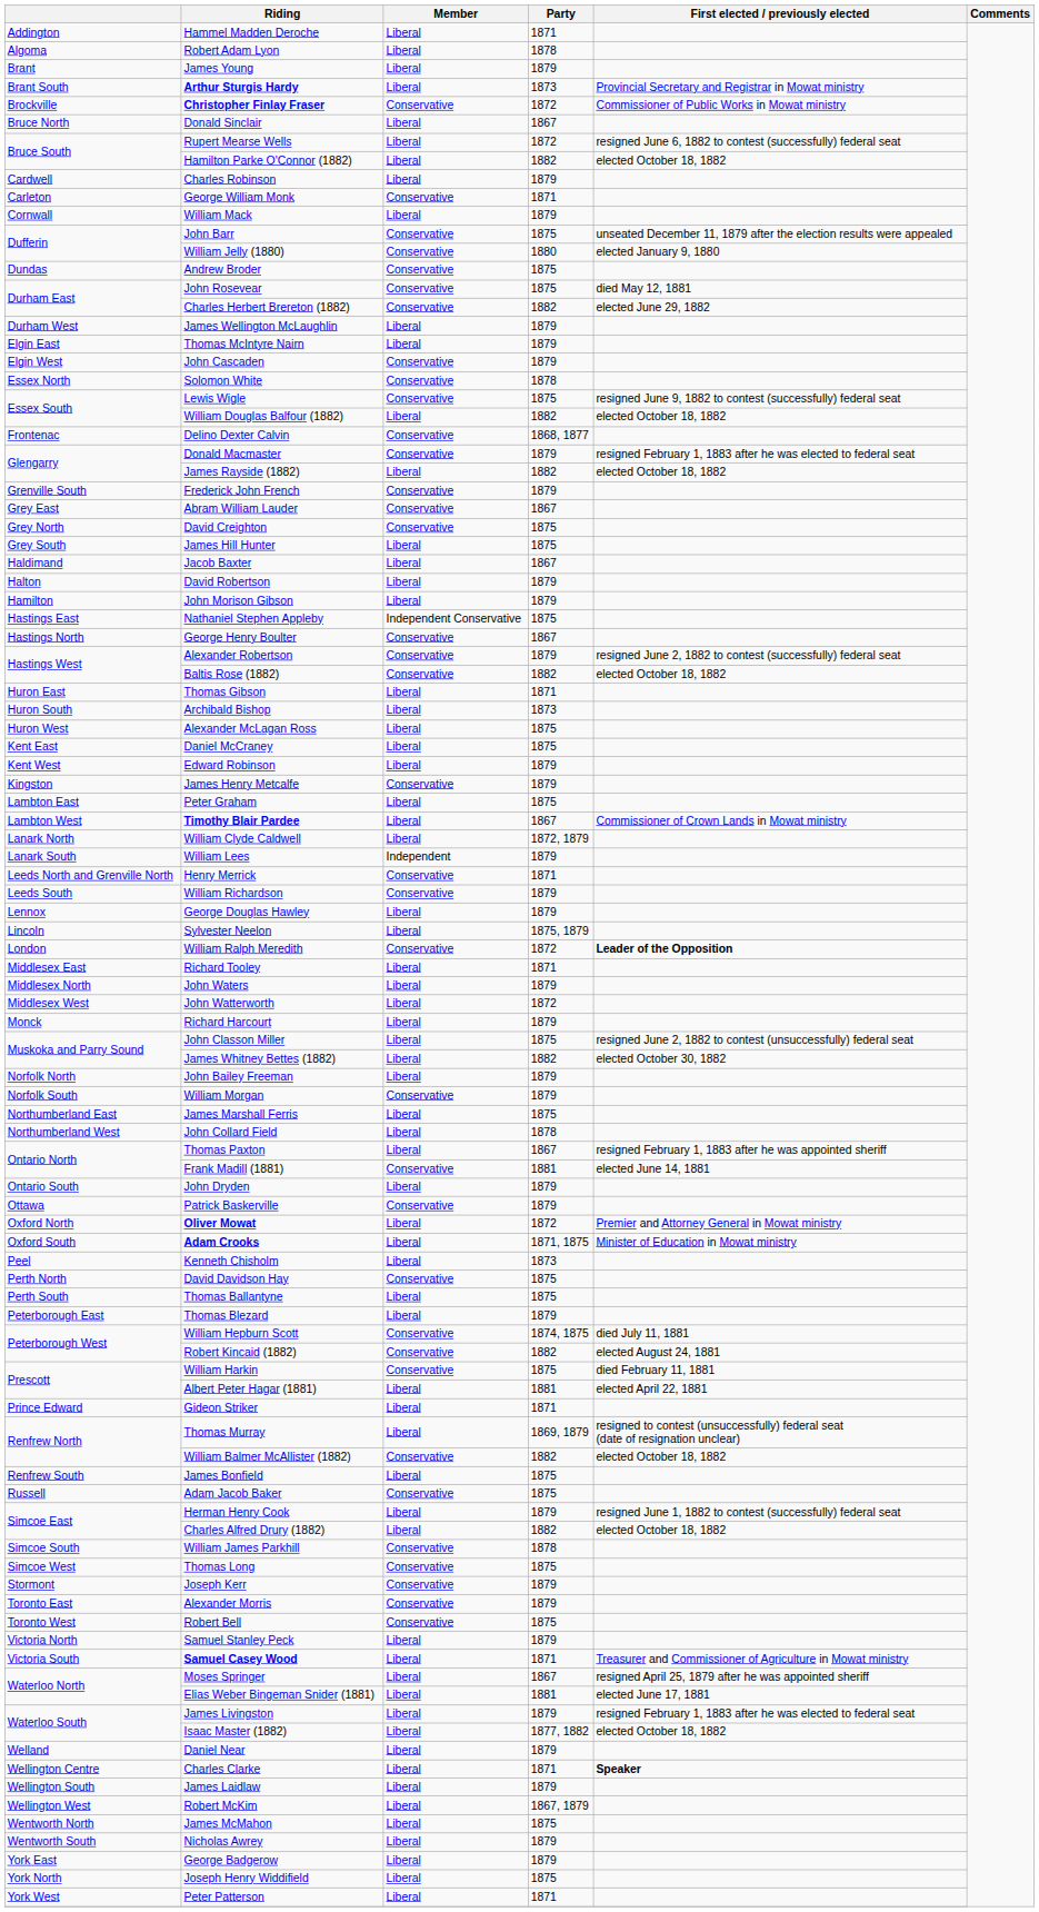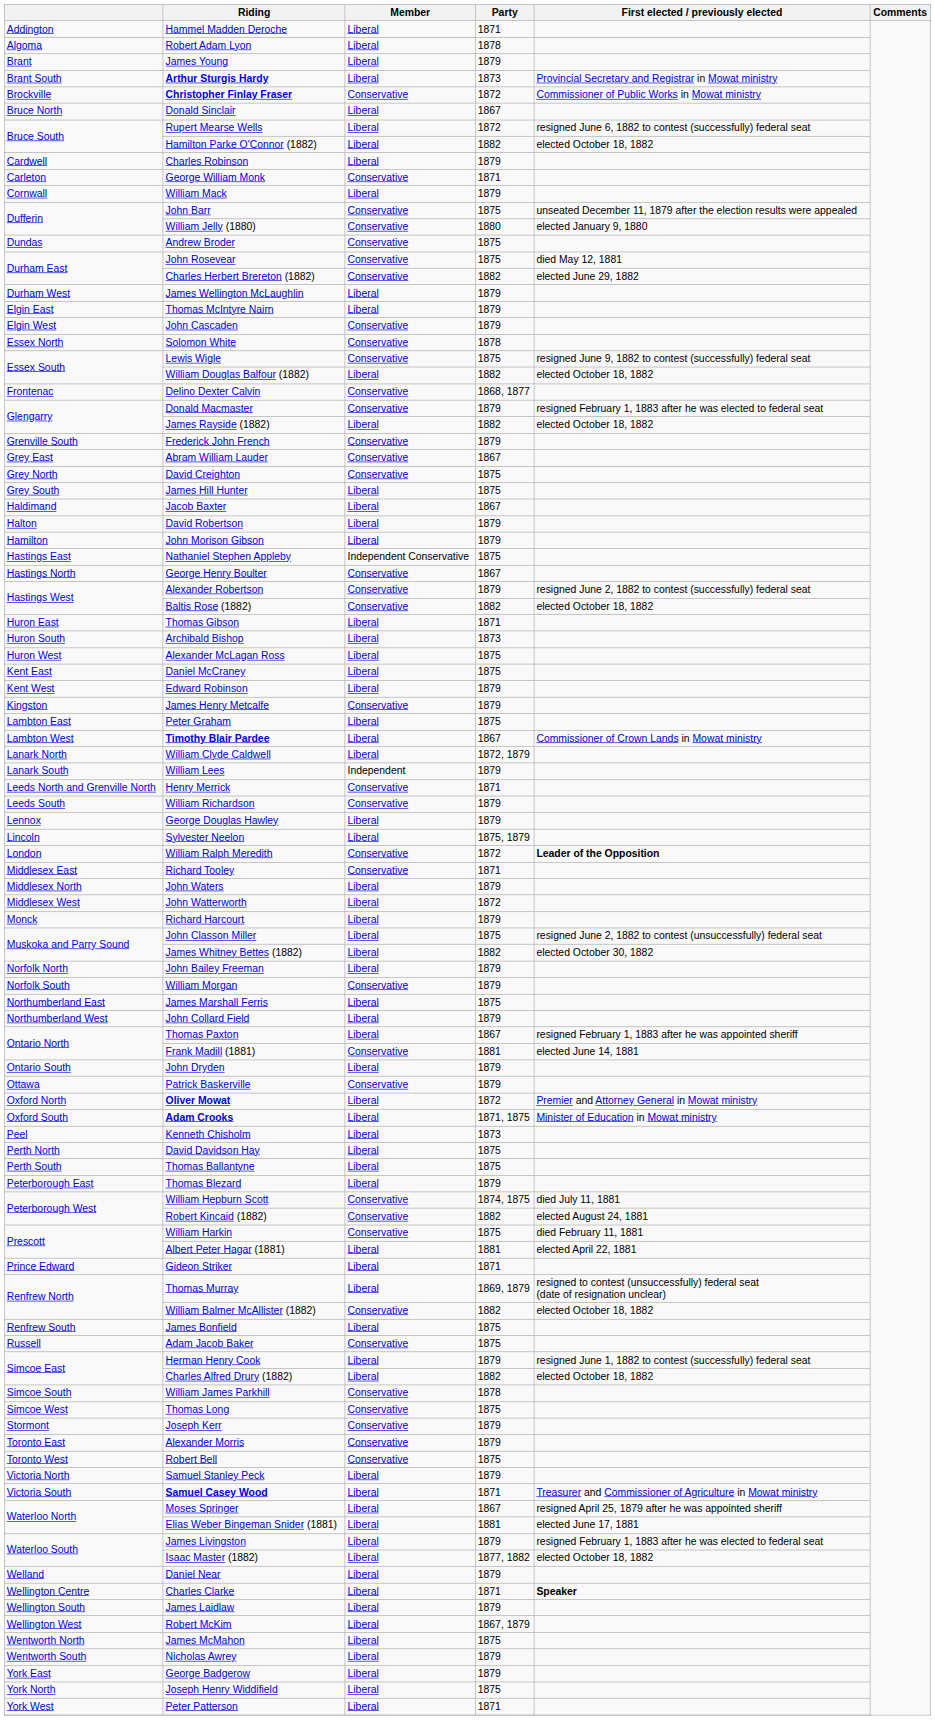Richard Tooley | Member: Liberal -> Conservative
John Collard Field | Party: 1878 -> 1879
David Davidson Hay | Member: Conservative -> Liberal
